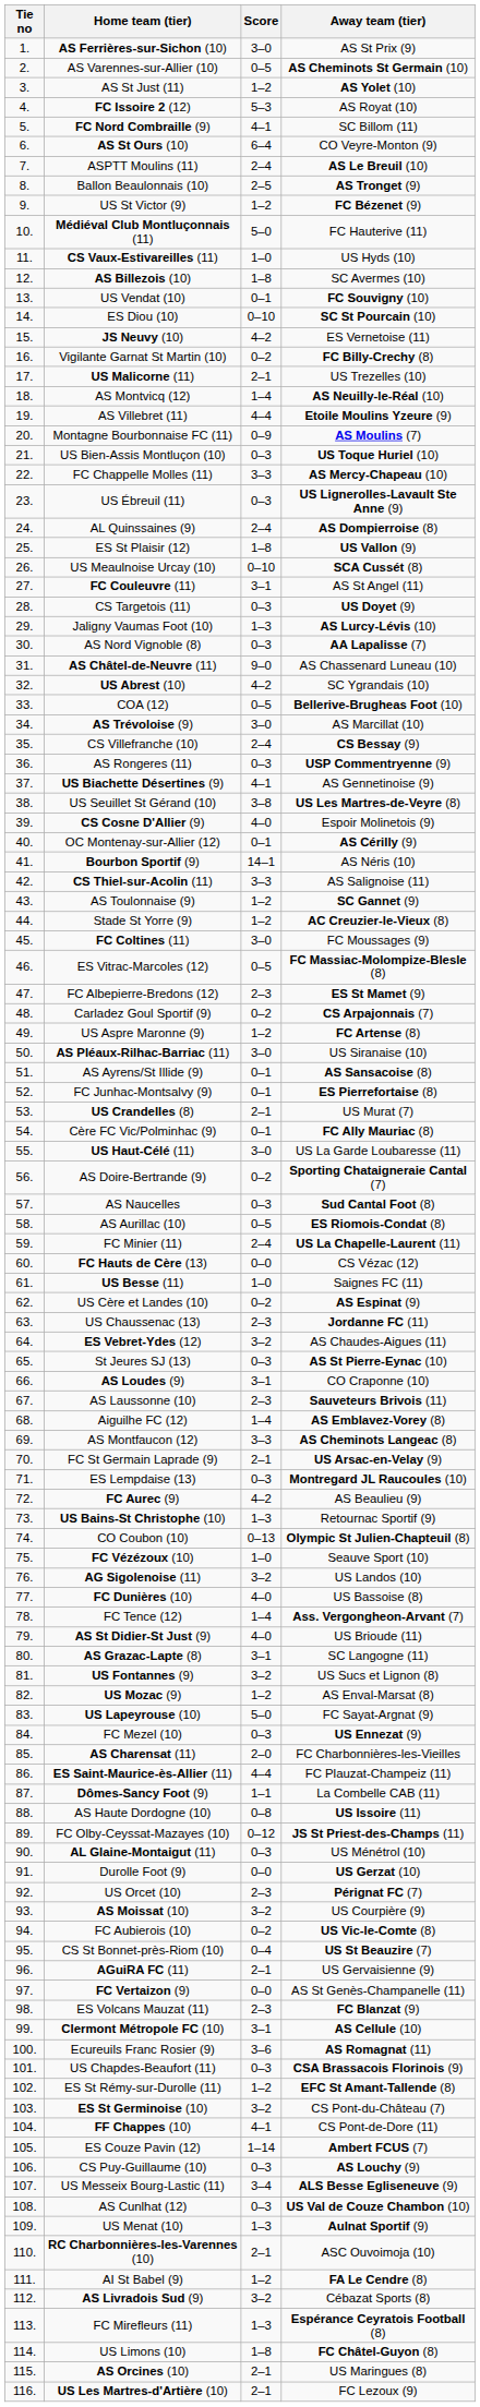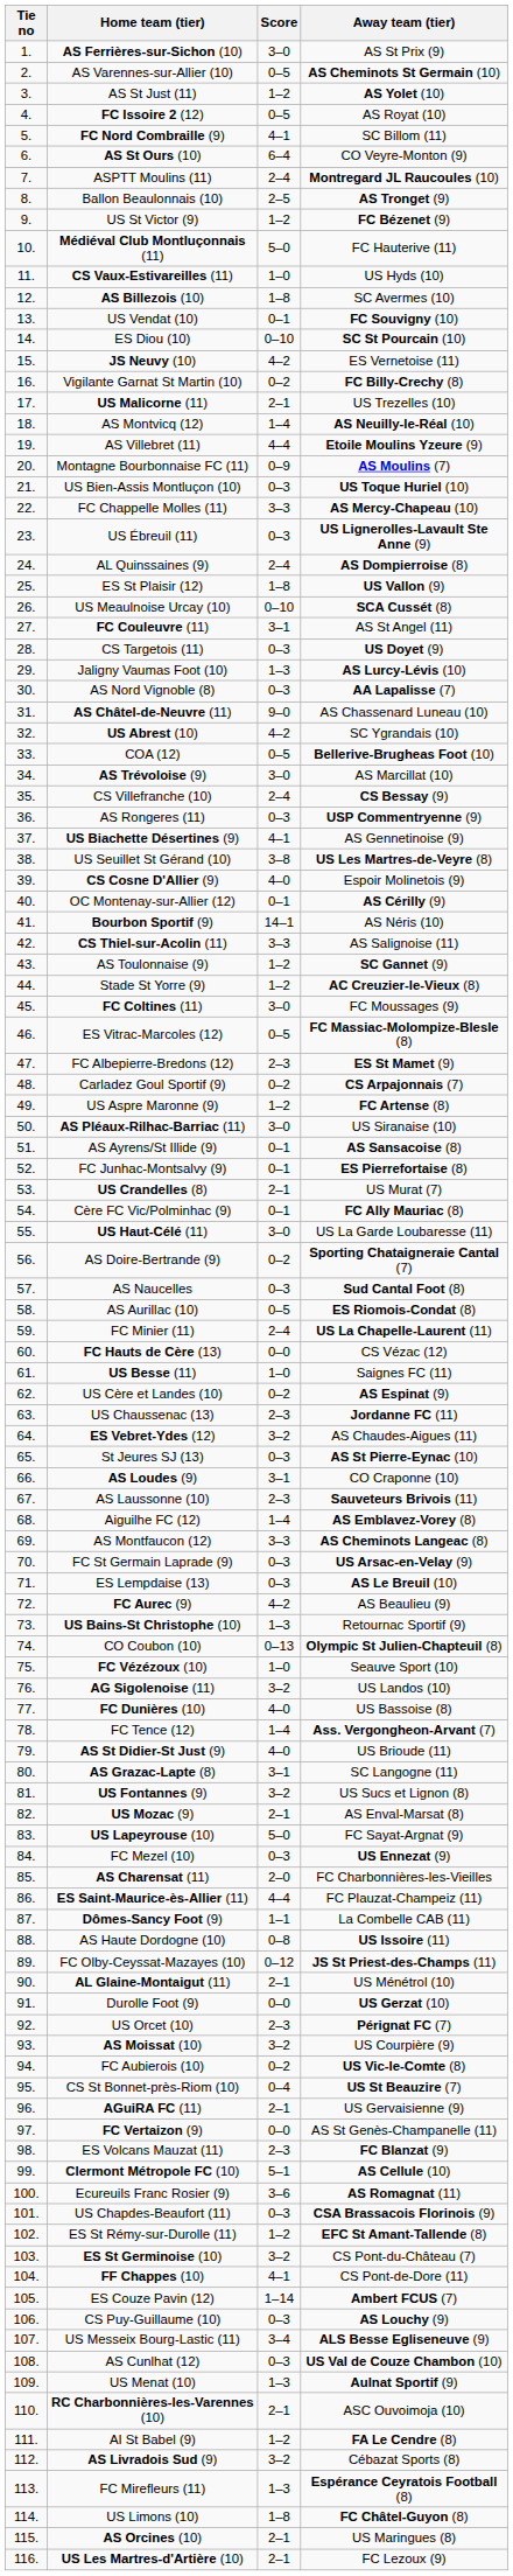FC Issoire 2 (12) | Score: 5–3 -> 0–5
ASPTT Moulins (11) | Away team (tier): AS Le Breuil (10) -> Montregard JL Raucoules (10)
FC St Germain Laprade (9) | Score: 2–1 -> 0–3
ES Lempdaise (13) | Away team (tier): Montregard JL Raucoules (10) -> AS Le Breuil (10)
US Mozac (9) | Score: 1–2 -> 2–1
AL Glaine-Montaigut (11) | Score: 0–3 -> 2–1
Clermont Métropole FC (10) | Score: 3–1 -> 5–1
